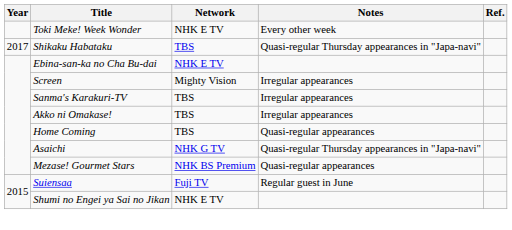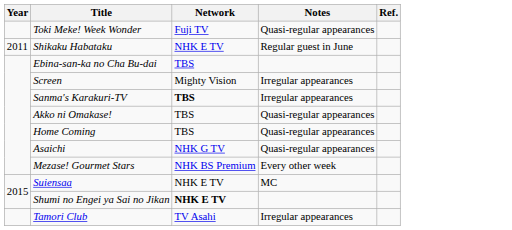Toki Meke! Week Wonder | Network: NHK E TV -> Fuji TV
Toki Meke! Week Wonder | Notes: Every other week -> Quasi-regular appearances
Shikaku Habataku | Year: 2017 -> 2011
Shikaku Habataku | Network: TBS -> NHK E TV
Shikaku Habataku | Notes: Quasi-regular Thursday appearances in "Japa-navi" -> Regular guest in June
Ebina-san-ka no Cha Bu-dai | Network: NHK E TV -> TBS
Sanma's Karakuri-TV | Network: normal -> bold
Akko ni Omakase! | Notes: Irregular appearances -> Quasi-regular appearances
Asaichi | Notes: Quasi-regular Thursday appearances in "Japa-navi" -> Quasi-regular appearances
Mezase! Gourmet Stars | Notes: Quasi-regular appearances -> Every other week
Suiensaa | Network: Fuji TV -> NHK E TV
Suiensaa | Notes: Regular guest in June -> MC
Shumi no Engei ya Sai no Jikan | Network: normal -> bold
+ row: Tamori Club | TV Asahi | Irregular appearances
